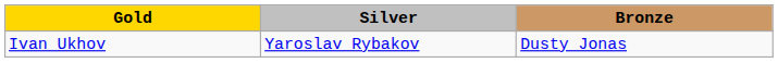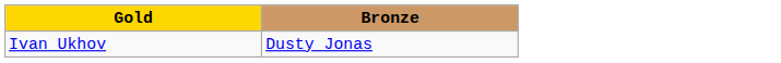- column: Silver | Yaroslav Rybakov
